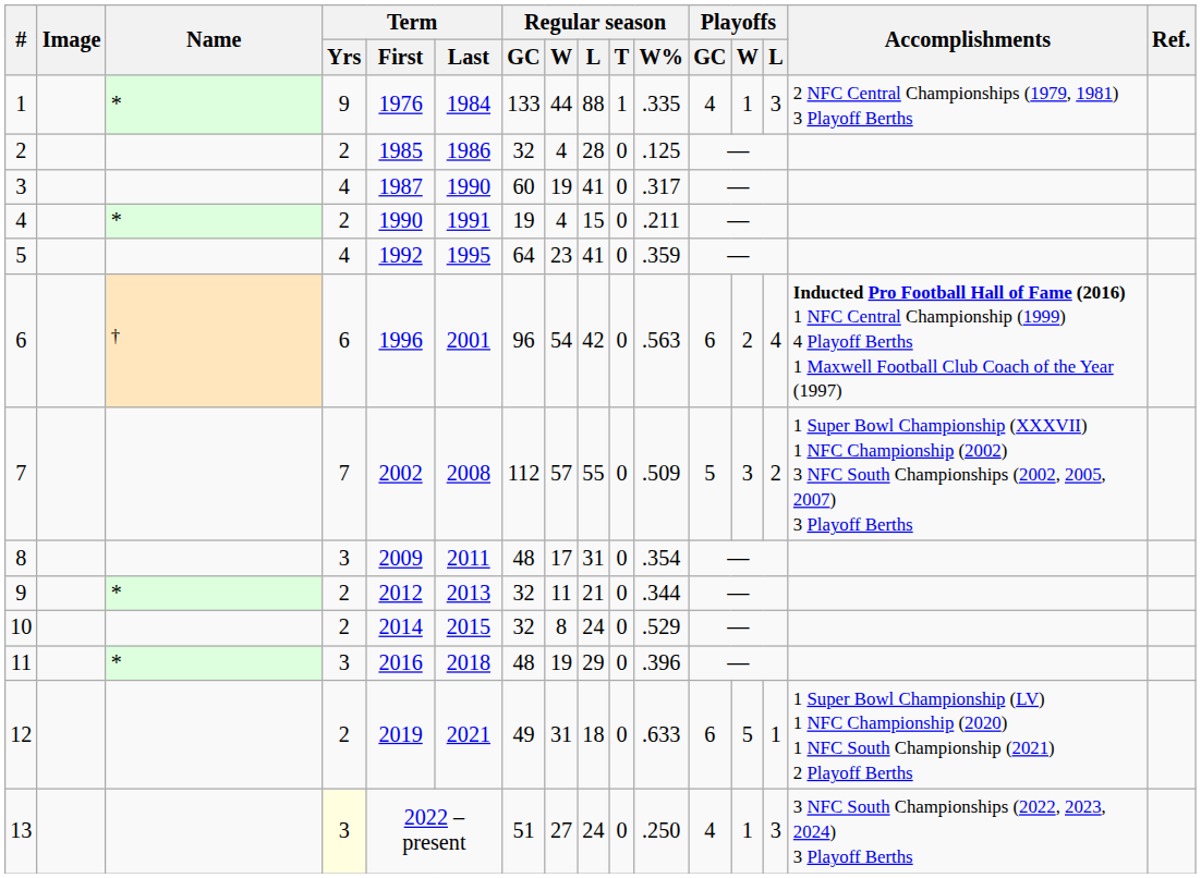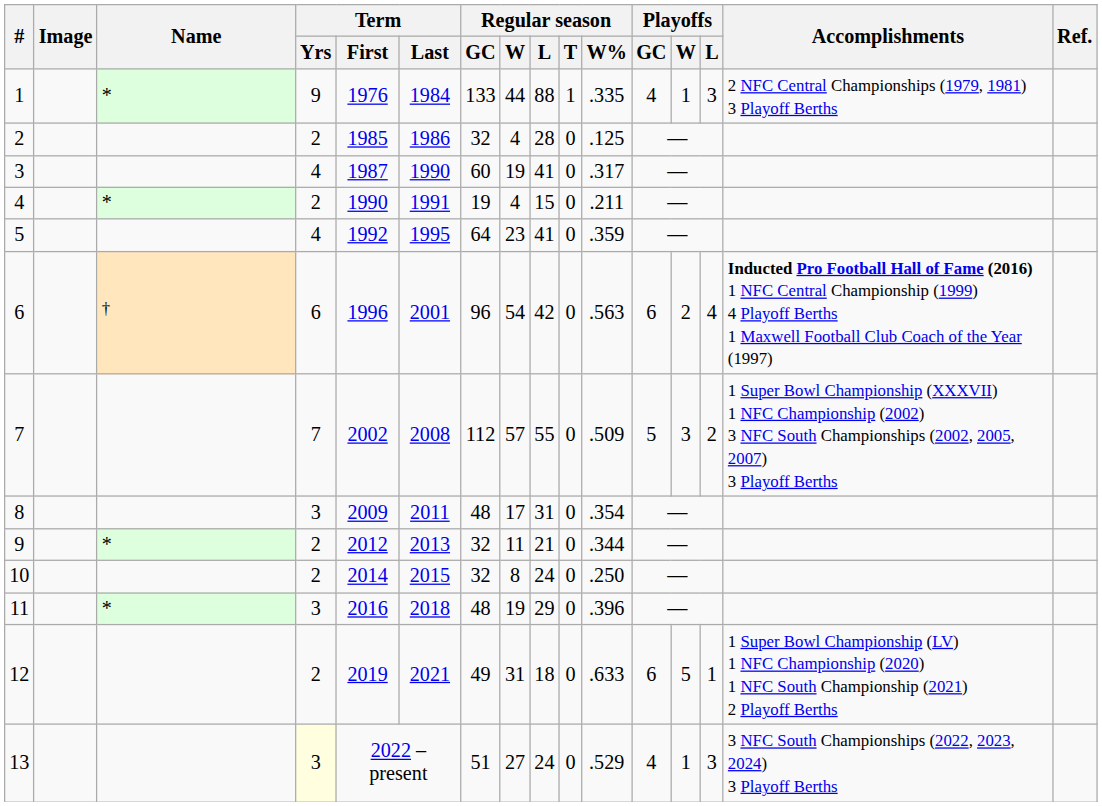10 | Regular season / W%: .529 -> .250
13 | Regular season / W%: .250 -> .529
